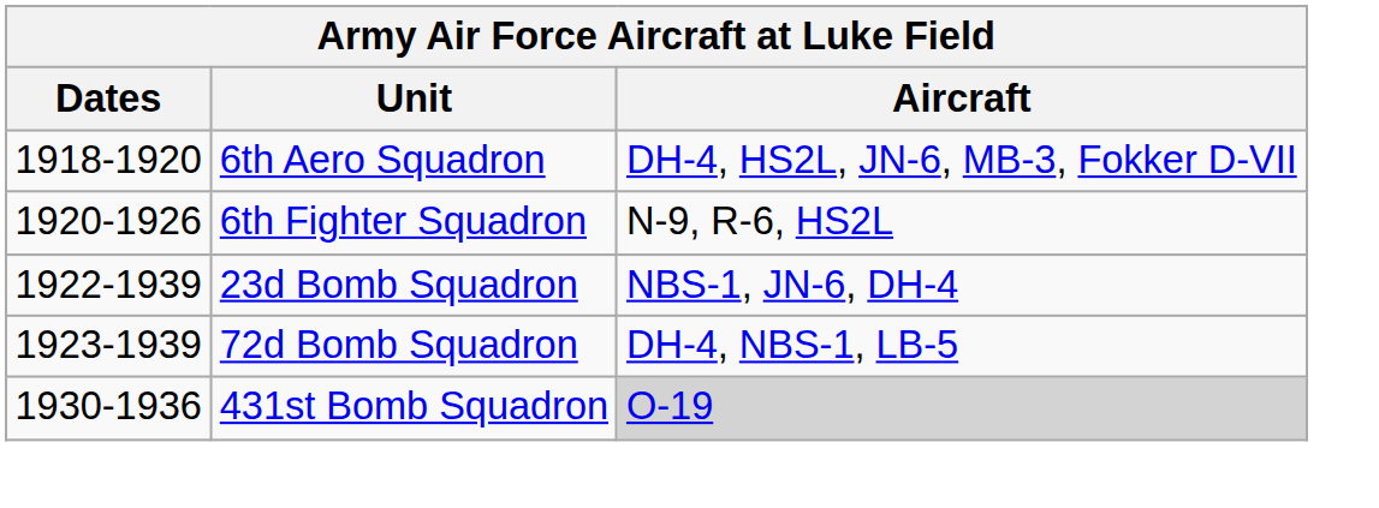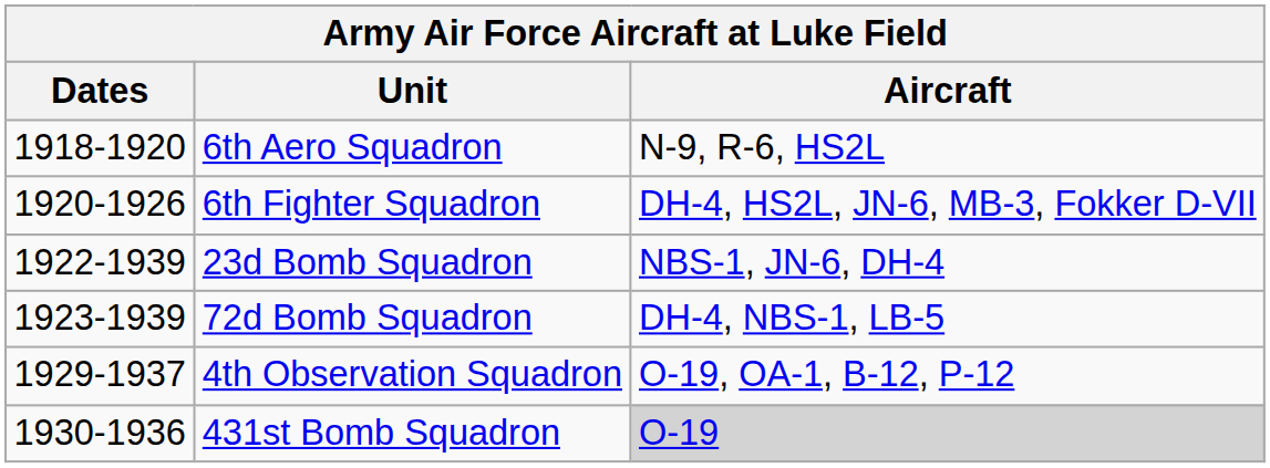6th Aero Squadron | Aircraft: DH-4, HS2L, JN-6, MB-3, Fokker D-VII -> N-9, R-6, HS2L
6th Fighter Squadron | Aircraft: N-9, R-6, HS2L -> DH-4, HS2L, JN-6, MB-3, Fokker D-VII
+ row: 1929-1937 | 4th Observation Squadron | O-19, OA-1, B-12, P-12
